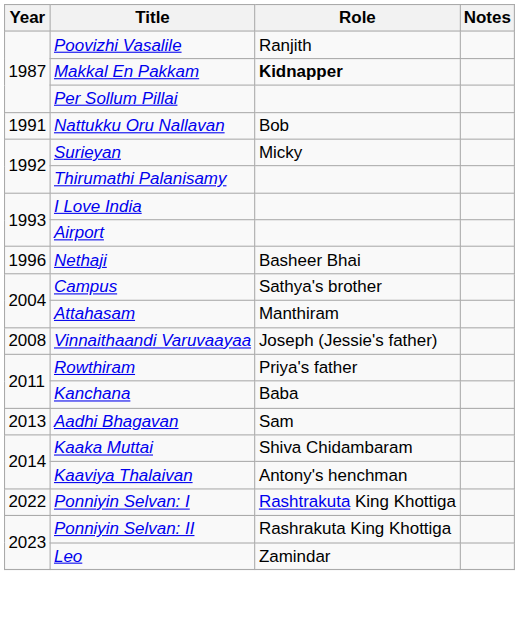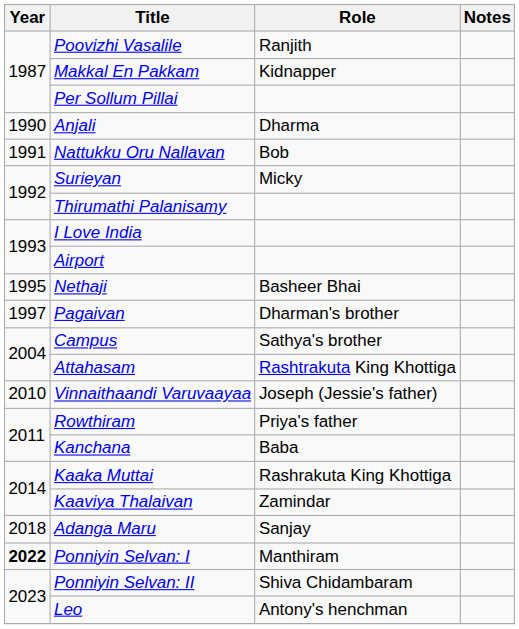Makkal En Pakkam | Role: bold -> normal
+ row: 1990 | Anjali | Dharma
Nethaji | Year: 1996 -> 1995
+ row: 1997 | Pagaivan | Dharman's brother
Attahasam | Role: Manthiram -> Rashtrakuta King Khottiga
Vinnaithaandi Varuvaayaa | Year: 2008 -> 2010
- row: 2013 | Aadhi Bhagavan | Sam
Kaaka Muttai | Role: Shiva Chidambaram -> Rashrakuta King Khottiga
Kaaviya Thalaivan | Role: Antony's henchman -> Zamindar
+ row: 2018 | Adanga Maru | Sanjay
Ponniyin Selvan: I | Year: normal -> bold
Ponniyin Selvan: I | Role: Rashtrakuta King Khottiga -> Manthiram
Ponniyin Selvan: II | Role: Rashrakuta King Khottiga -> Shiva Chidambaram
Leo | Role: Zamindar -> Antony's henchman
